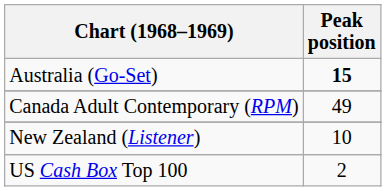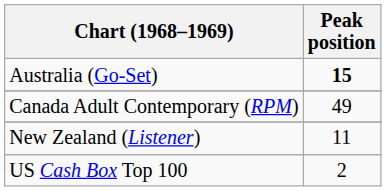New Zealand (Listener) | Peak position: 10 -> 11
